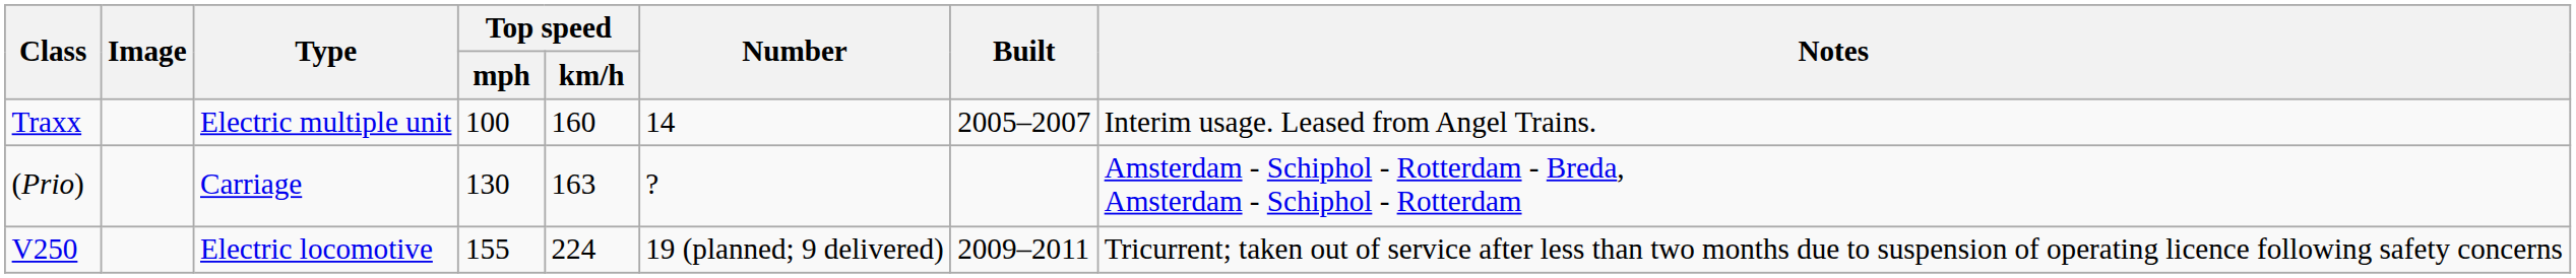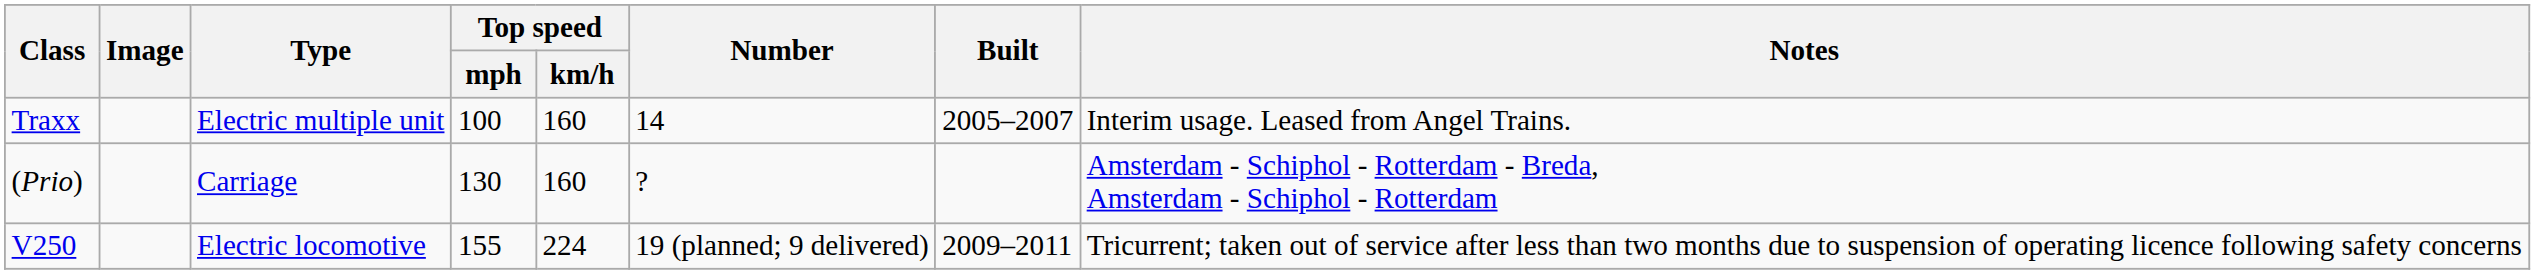(Prio) | Top speed / km/h: 163 -> 160
